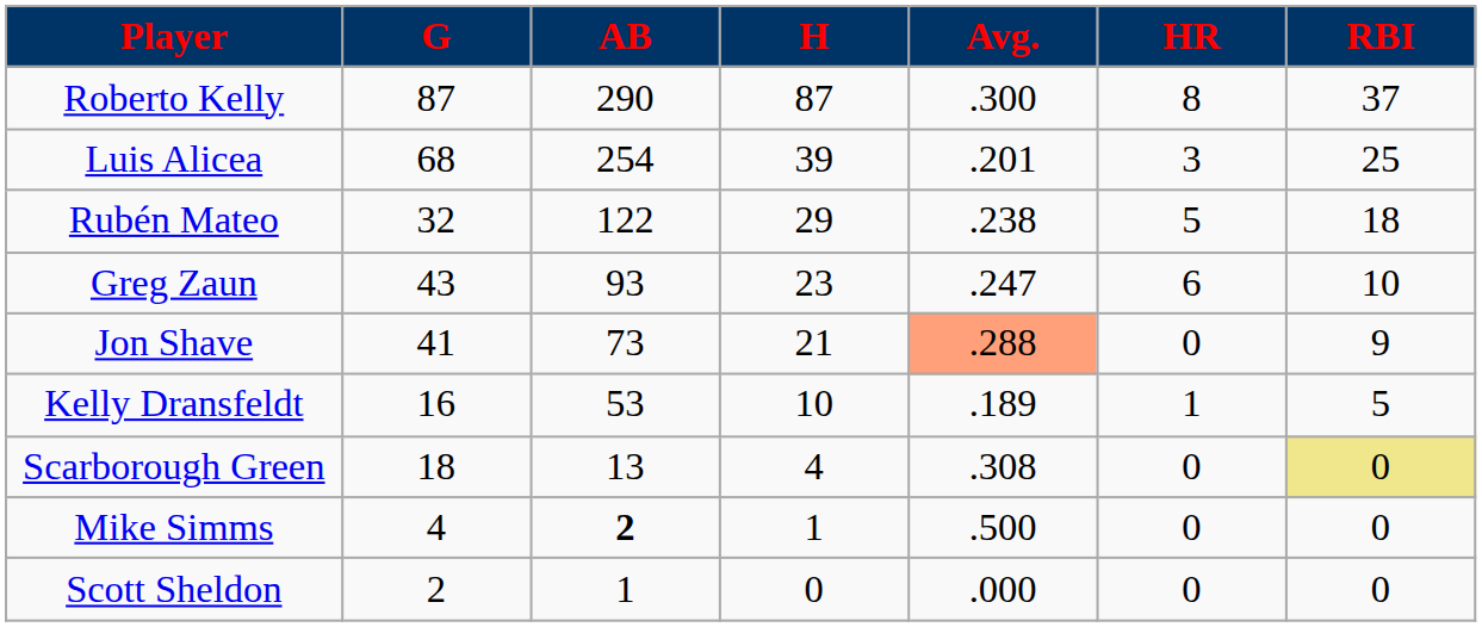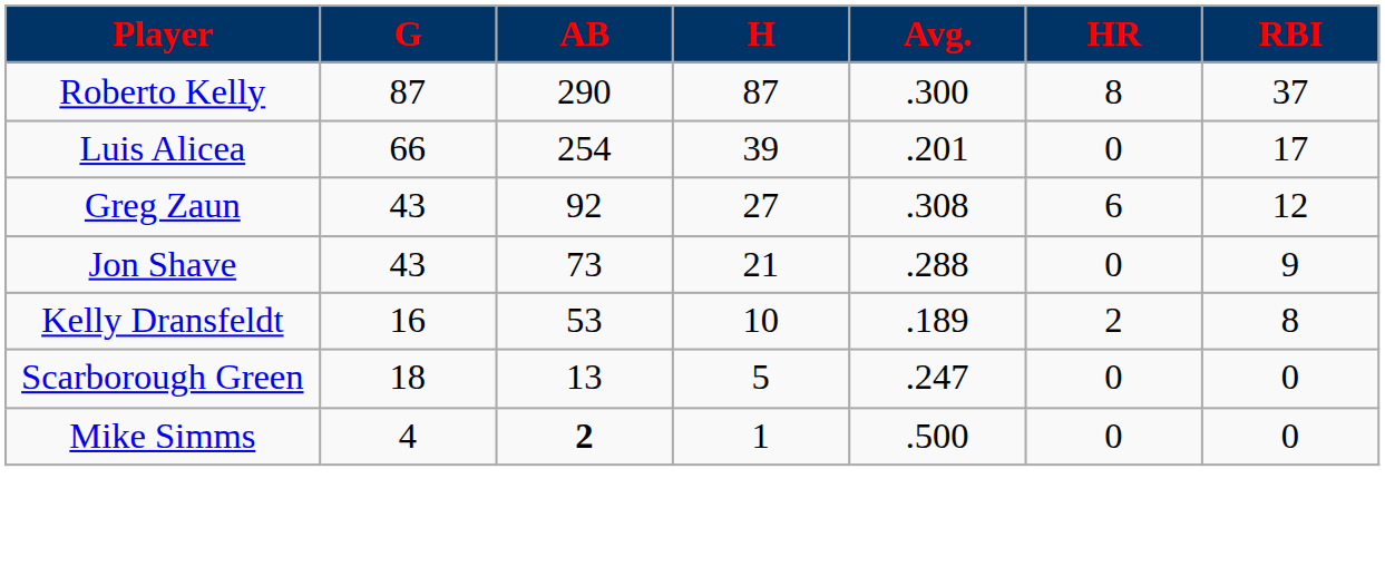Luis Alicea | G: 68 -> 66
Luis Alicea | HR: 3 -> 0
Luis Alicea | RBI: 25 -> 17
- row: Rubén Mateo | 32 | 122 | 29 | .238 | 5 | 18
Greg Zaun | AB: 93 -> 92
Greg Zaun | H: 23 -> 27
Greg Zaun | Avg.: .247 -> .308
Greg Zaun | RBI: 10 -> 12
Jon Shave | G: 41 -> 43
Jon Shave | Avg.: lightsalmon background -> no background
Kelly Dransfeldt | HR: 1 -> 2
Kelly Dransfeldt | RBI: 5 -> 8
Scarborough Green | H: 4 -> 5
Scarborough Green | Avg.: .308 -> .247
Scarborough Green | RBI: khaki background -> no background
- row: Scott Sheldon | 2 | 1 | 0 | .000 | 0 | 0
